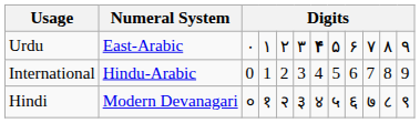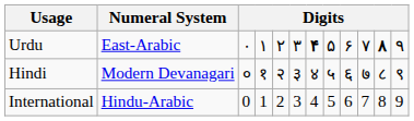Urdu | column 11: normal -> bold
rows swapped: International <-> Hindi
